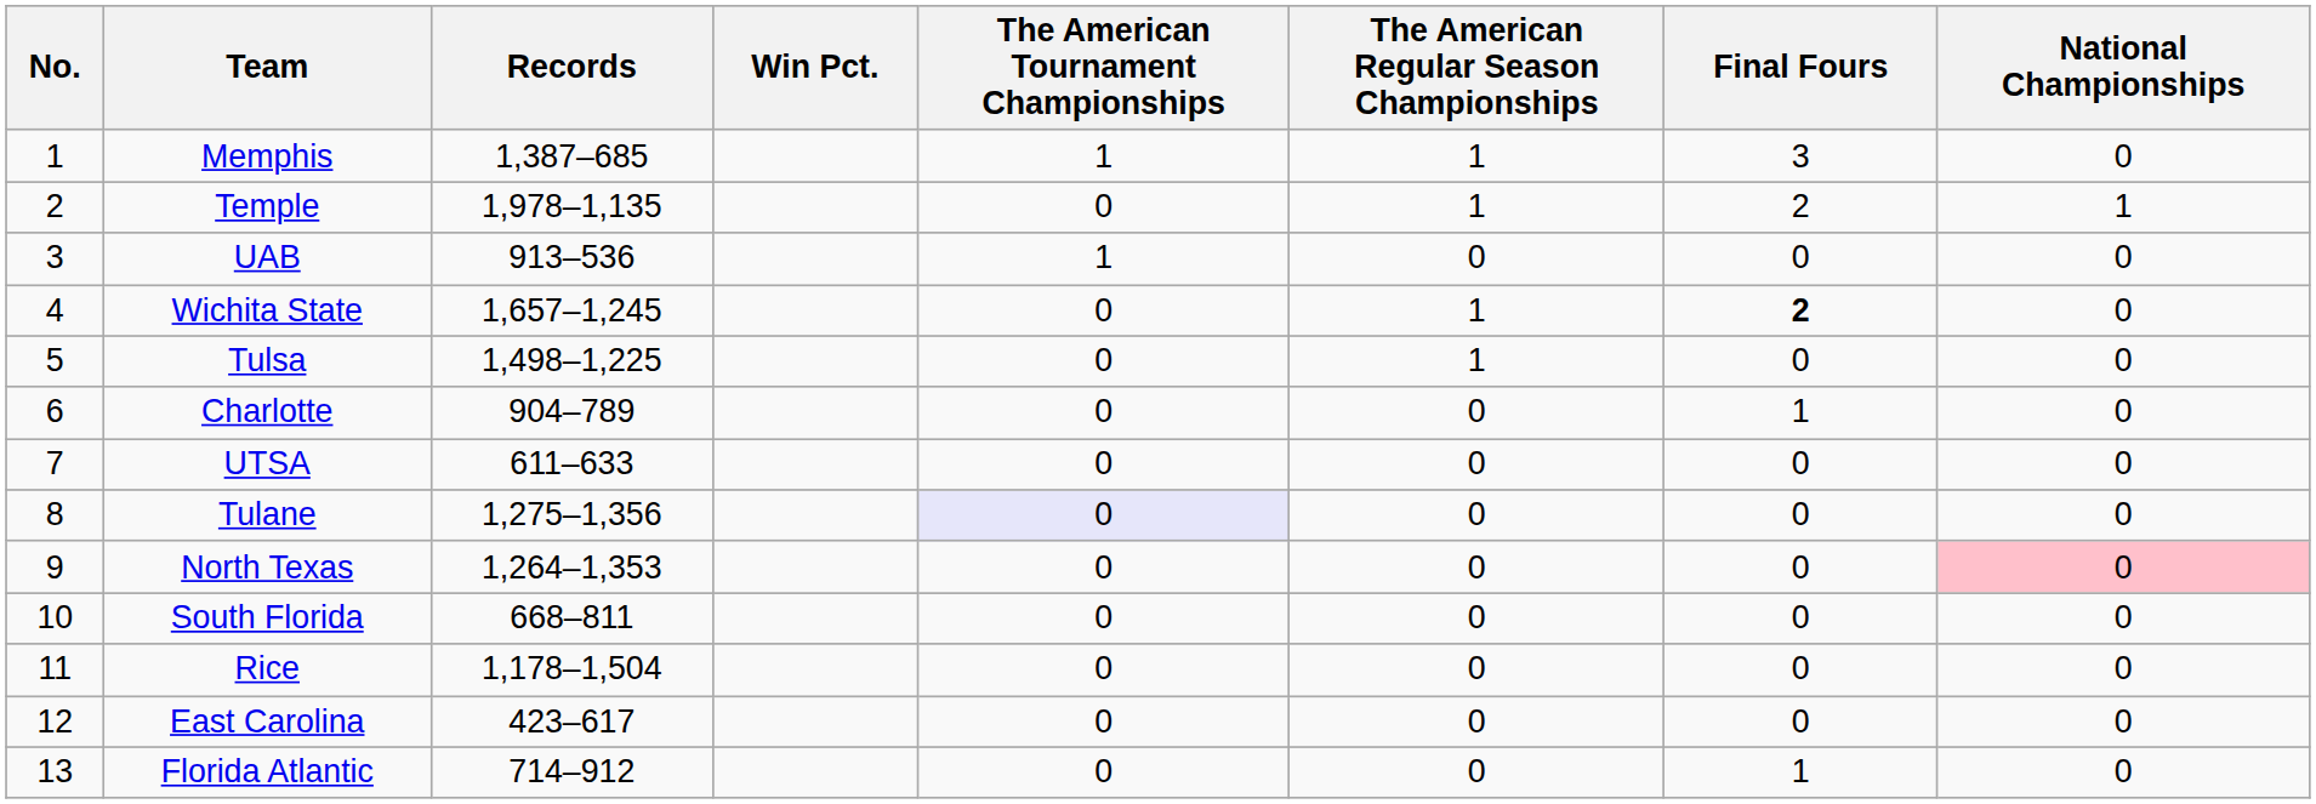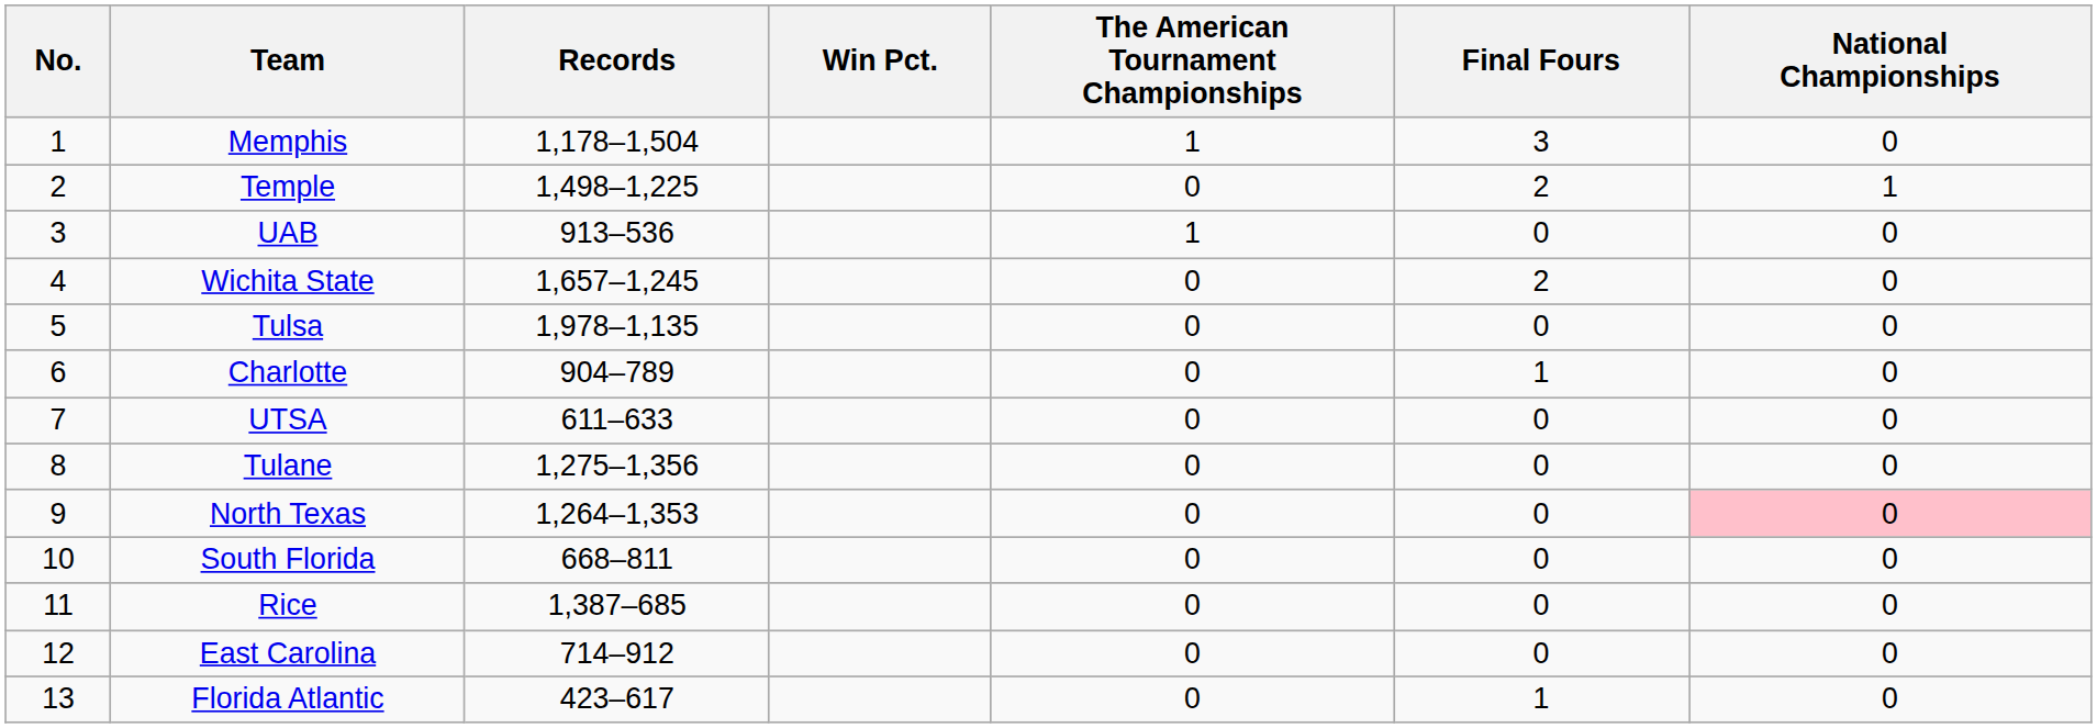- column: The American Regular Season Championships | 1 | 1 | 0 | 1 | 1 | 0 | 0 | 0 | 0 | 0 | 0 | 0 | 0
Memphis | Records: 1,387–685 -> 1,178–1,504
Temple | Records: 1,978–1,135 -> 1,498–1,225
Wichita State | Final Fours: bold -> normal
Tulsa | Records: 1,498–1,225 -> 1,978–1,135
Tulane | The American Tournament Championships: lavender background -> no background
Rice | Records: 1,178–1,504 -> 1,387–685
East Carolina | Records: 423–617 -> 714–912
Florida Atlantic | Records: 714–912 -> 423–617
